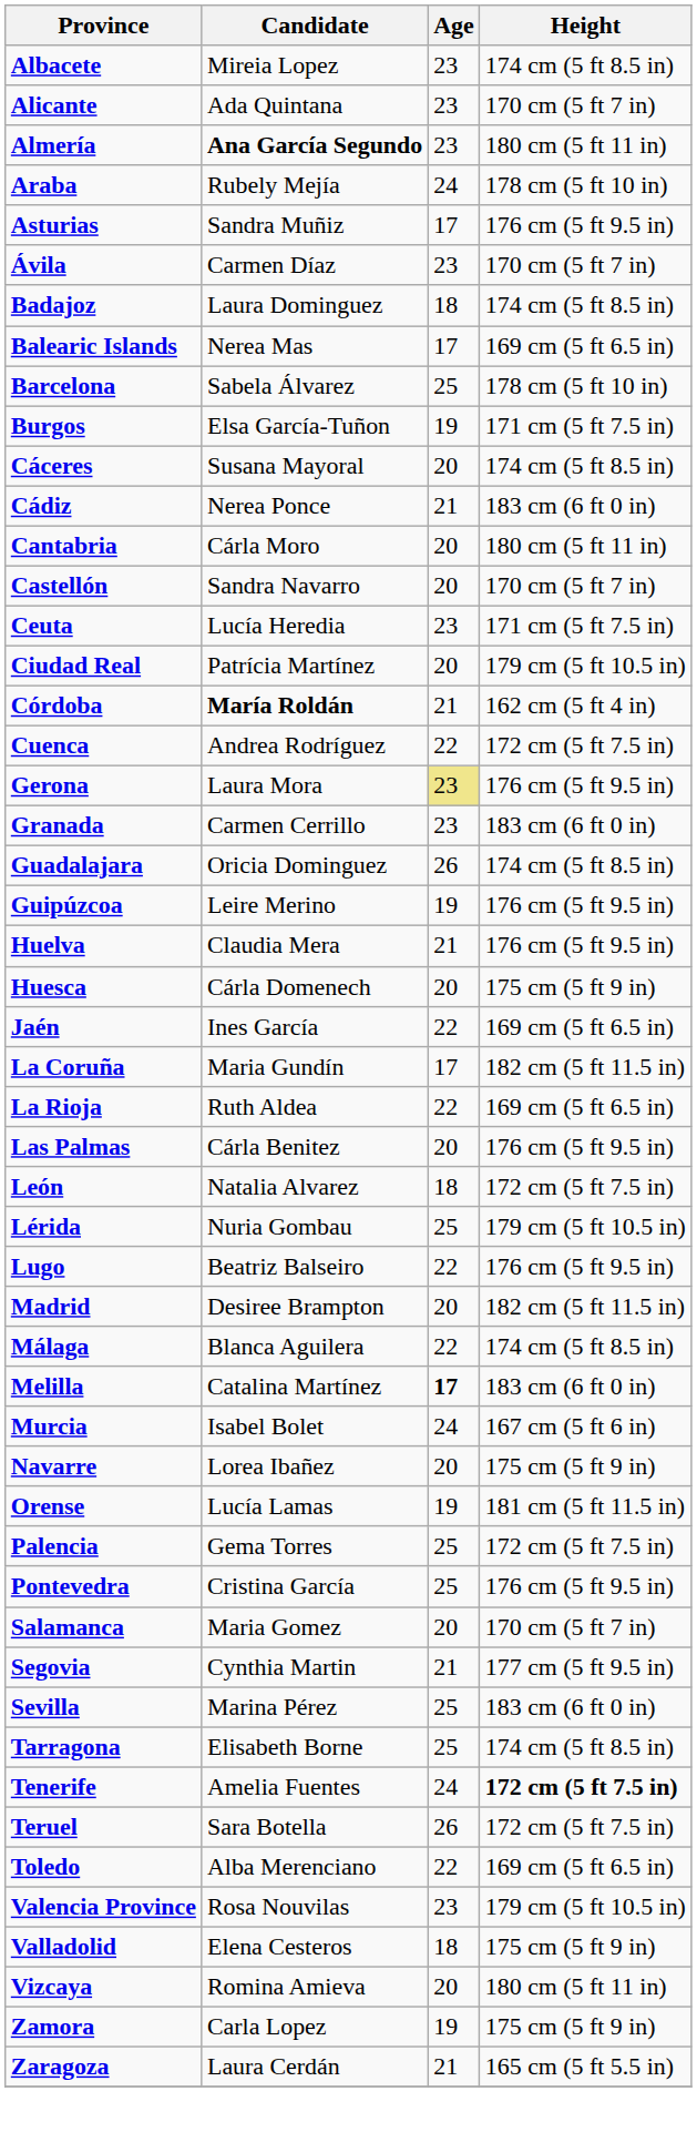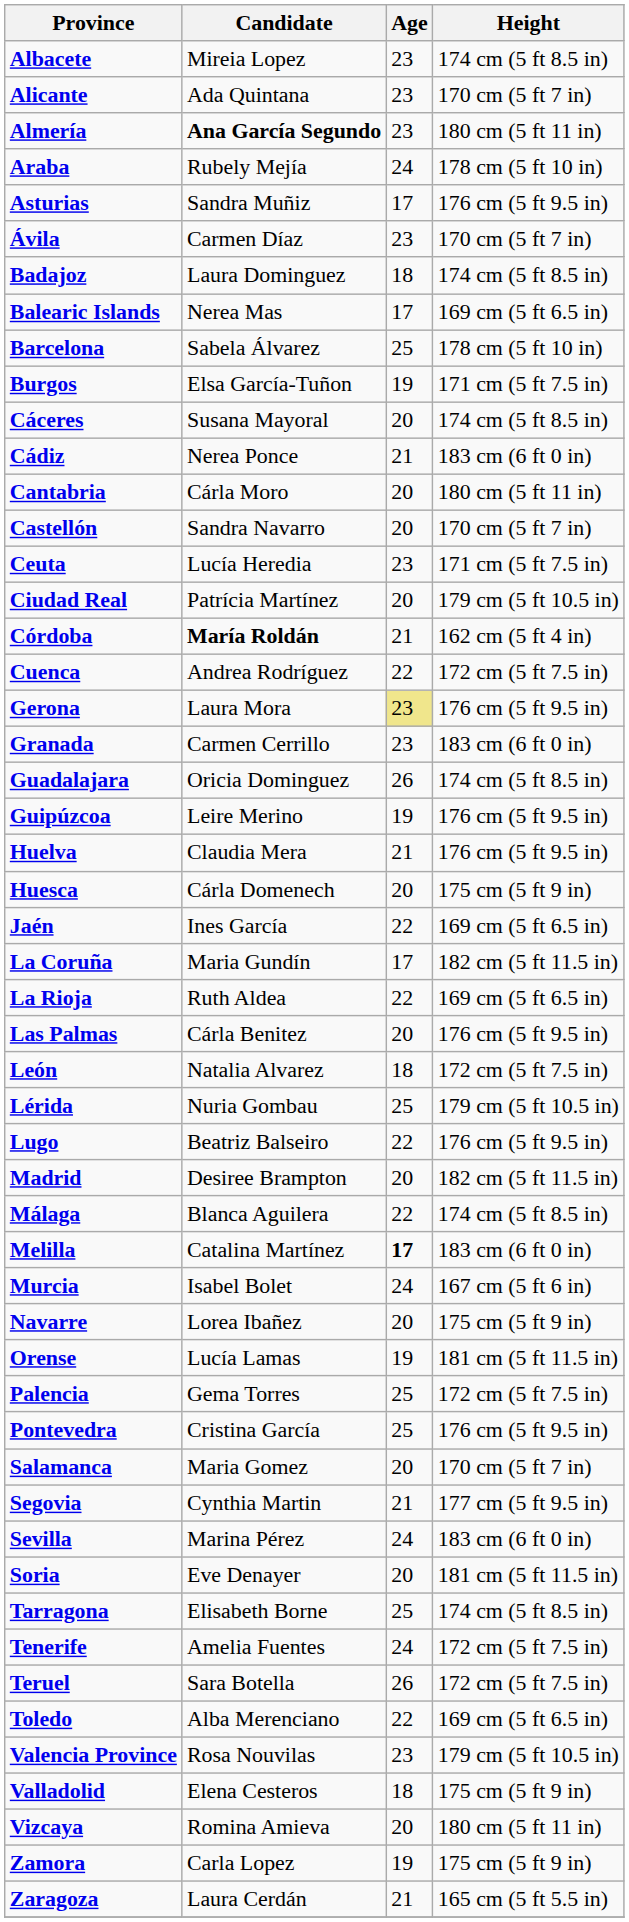Sevilla | Age: 25 -> 24
+ row: Soria | Eve Denayer | 20 | 181 cm (5 ft 11.5 in)
Tenerife | Height: bold -> normal
